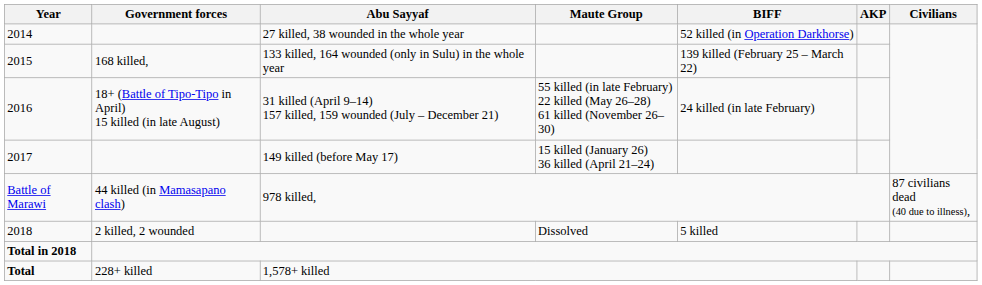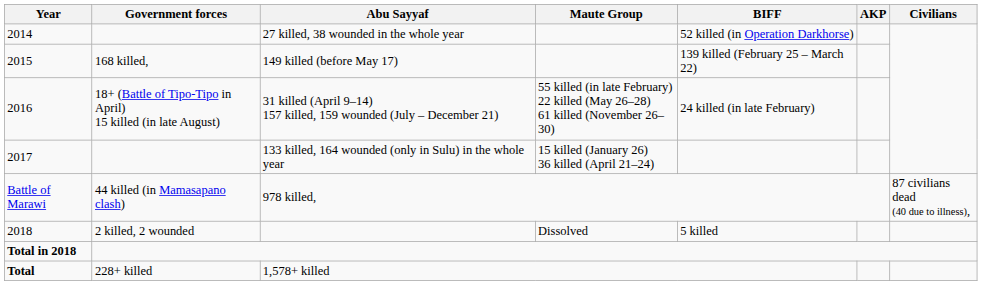2015 | Abu Sayyaf: 133 killed, 164 wounded (only in Sulu) in the whole year -> 149 killed (before May 17)
2017 | Abu Sayyaf: 149 killed (before May 17) -> 133 killed, 164 wounded (only in Sulu) in the whole year
